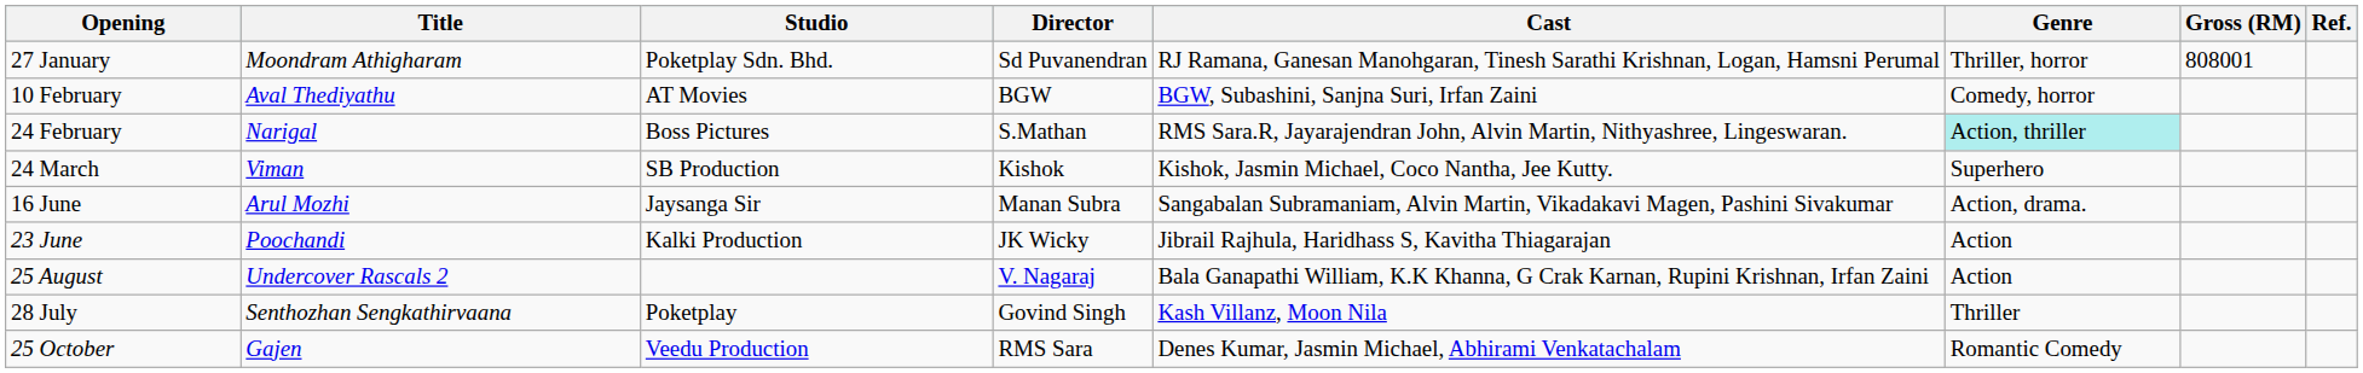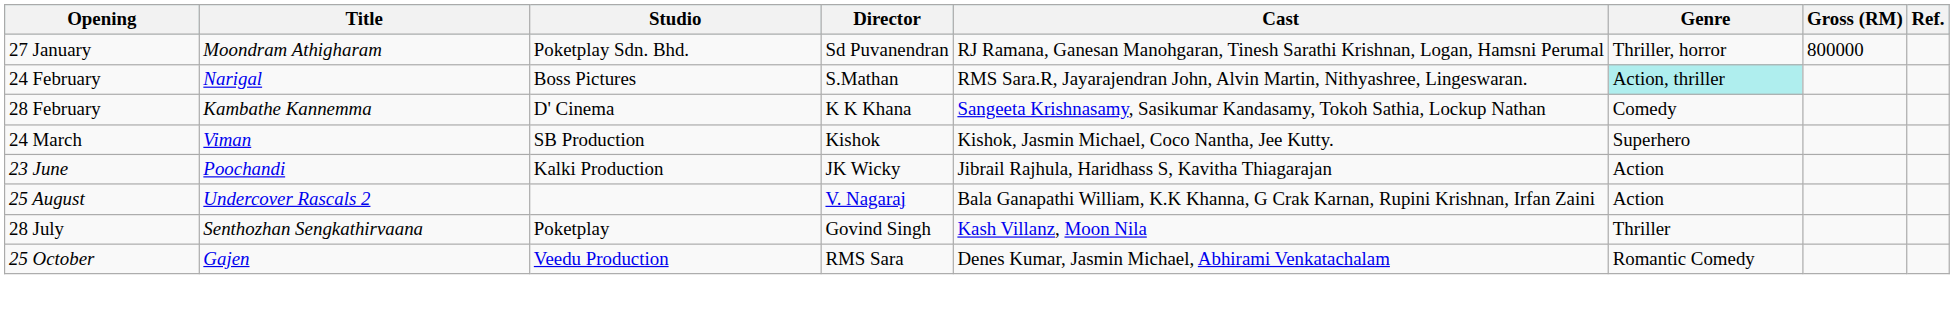27 January | Gross (RM): 808001 -> 800000
- row: 10 February | Aval Thediyathu | AT Movies | BGW | BGW, Subashini, Sanjna Suri, Irfan Zaini | Comedy, horror
+ row: 28 February | Kambathe Kannemma | D' Cinema | K K Khana | Sangeeta Krishnasamy, Sasikumar Kandasamy, Tokoh Sathia, Lockup Nathan | Comedy
- row: 16 June | Arul Mozhi | Jaysanga Sir | Manan Subra | Sangabalan Subramaniam, Alvin Martin, Vikadakavi Magen, Pashini Sivakumar | Action, drama.
